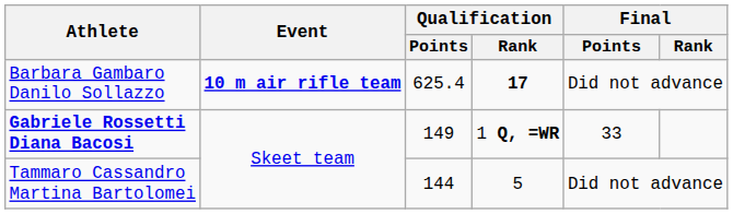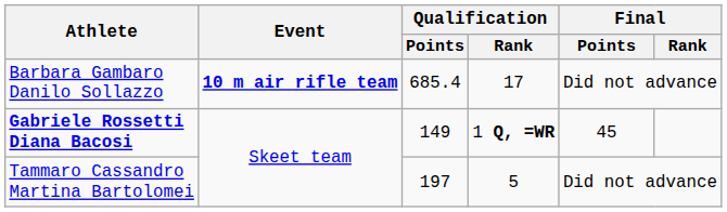Barbara Gambaro Danilo Sollazzo | Qualification / Points: 625.4 -> 685.4
Barbara Gambaro Danilo Sollazzo | Qualification / Rank: bold -> normal
Gabriele Rossetti Diana Bacosi | Final / Points: 33 -> 45
Tammaro Cassandro Martina Bartolomei | Qualification / Points: 144 -> 197
